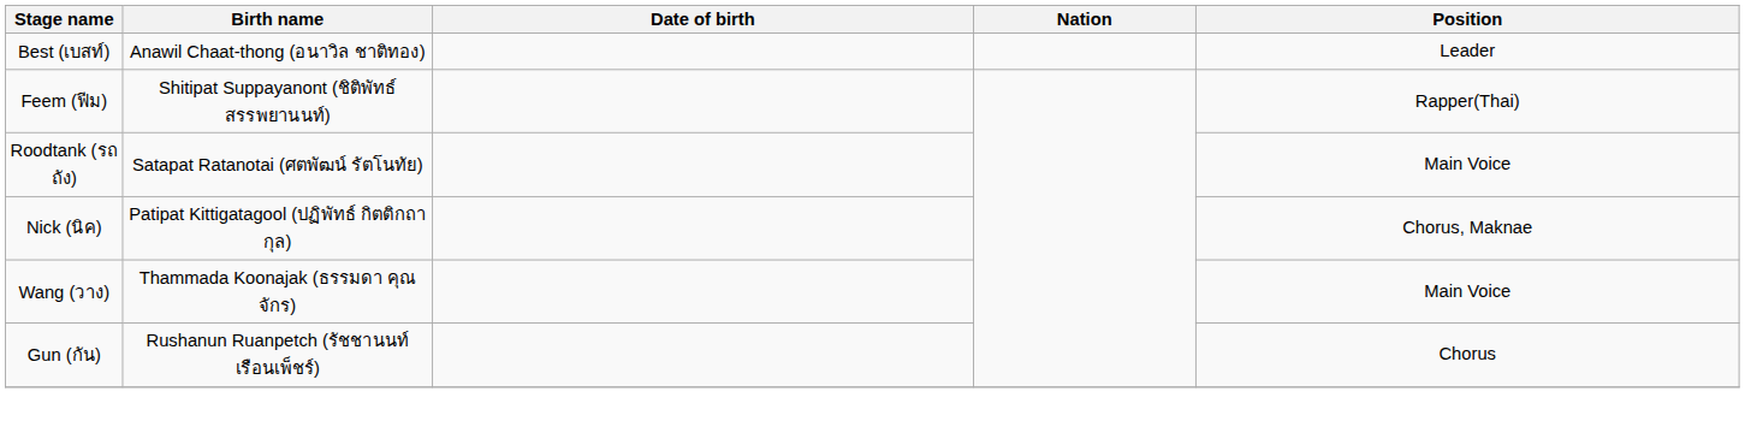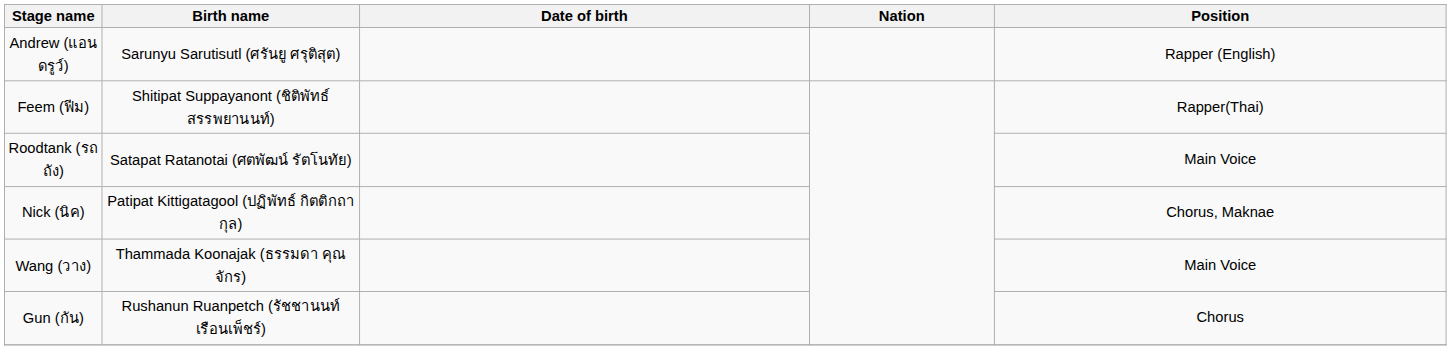- row: Best (เบสท์) | Anawil Chaat-thong (อนาวิล ชาติทอง) | Leader
+ row: Andrew (แอนดรูว์) | Sarunyu Sarutisutl (ศรันยู ศรุติสุต) | Rapper (English)
